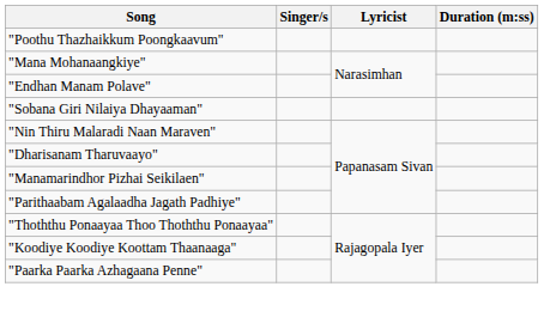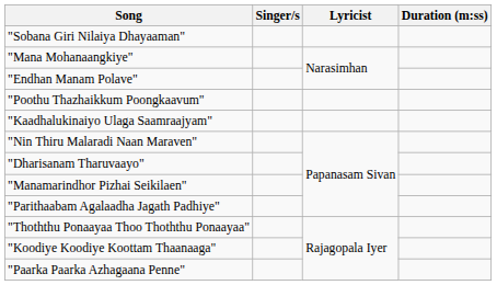rows swapped: "Sobana Giri Nilaiya Dhayaaman" <-> "Poothu Thazhaikkum Poongkaavum"
+ row: "Kaadhalukinaiyo Ulaga Saamraajyam"
